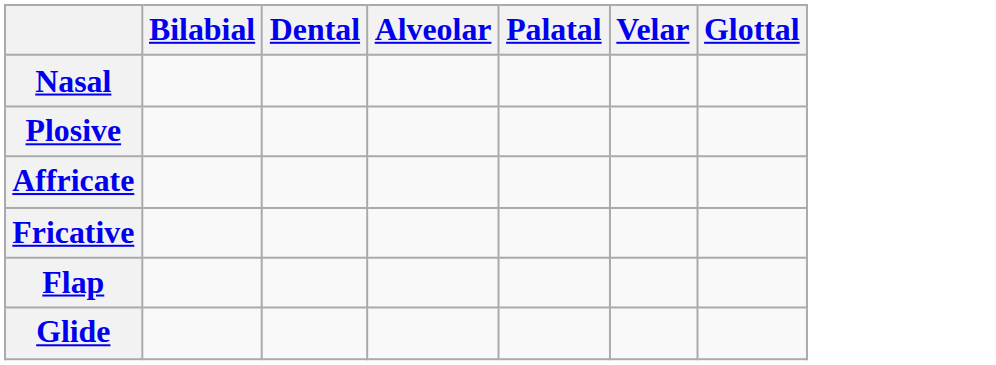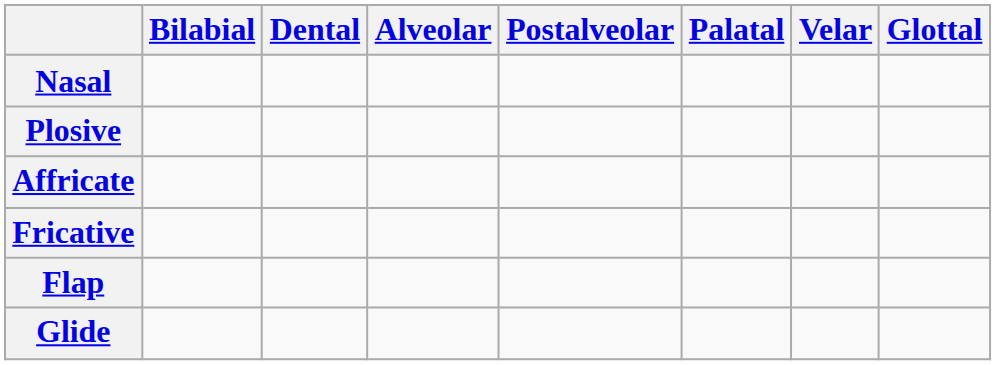+ column: Postalveolar
